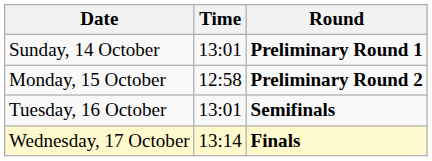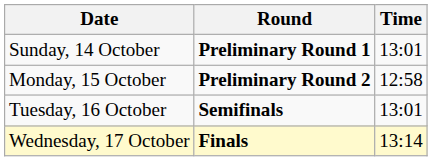columns swapped: Time <-> Round
